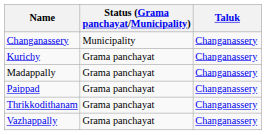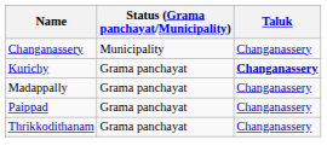Kurichy | Taluk: normal -> bold
- row: Vazhappally | Grama panchayat | Changanassery
